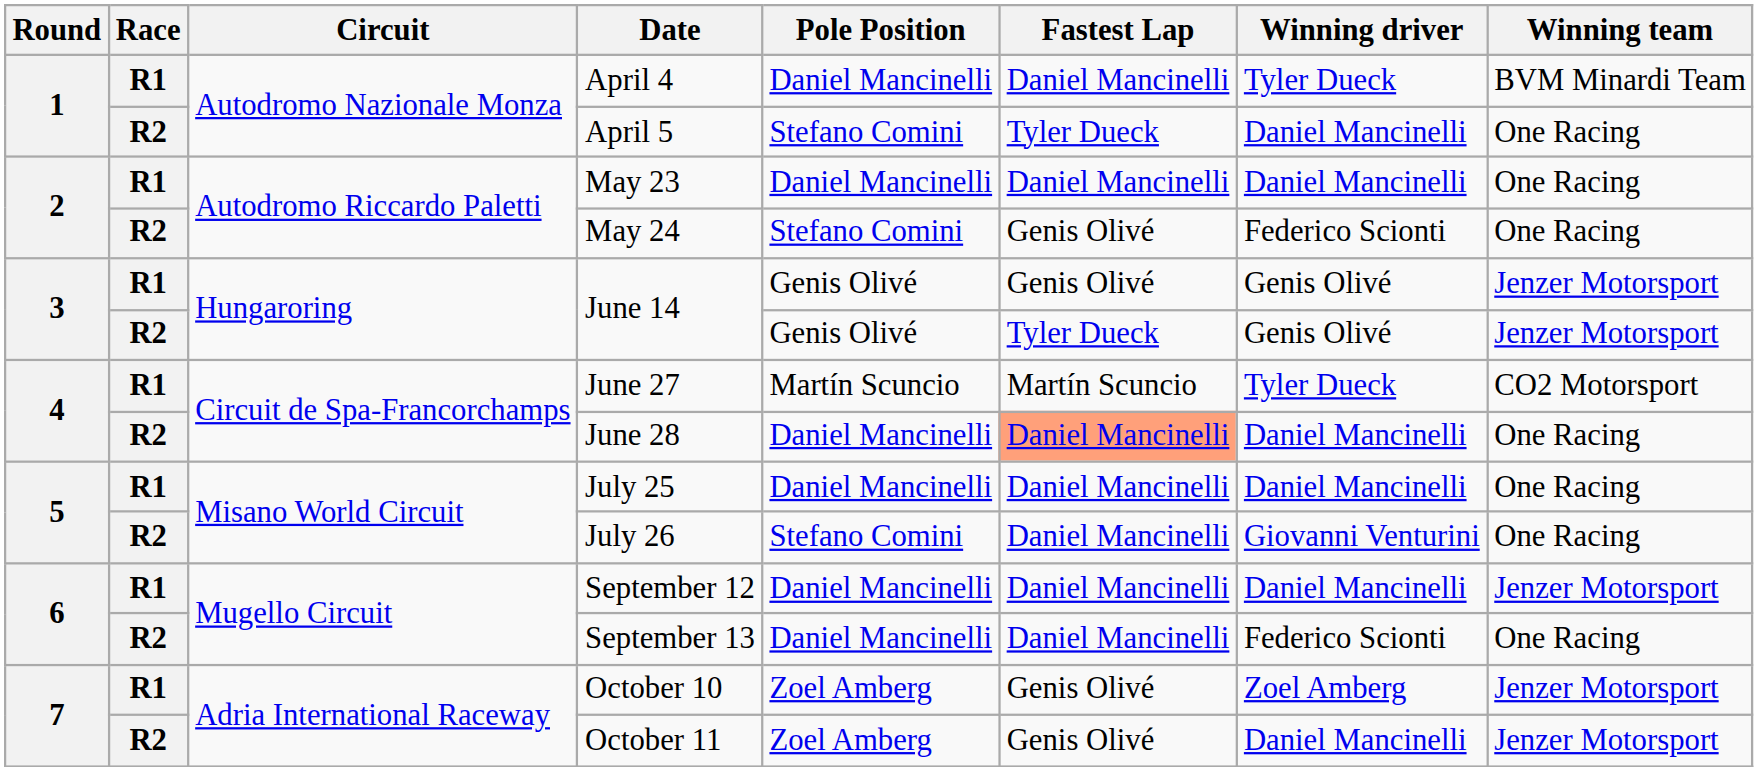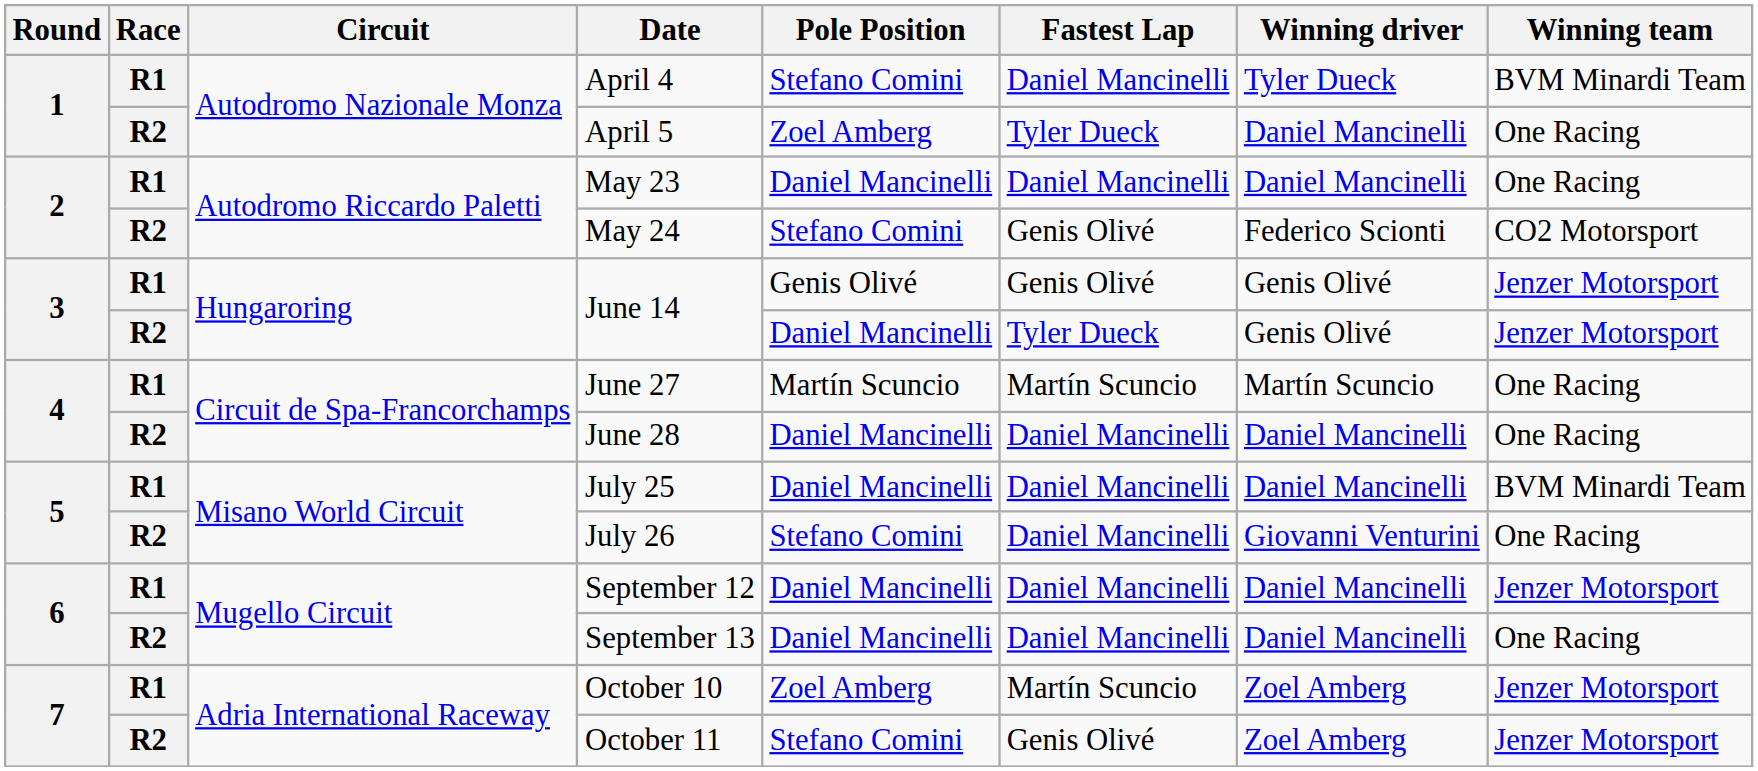April 4 | Pole Position: Daniel Mancinelli -> Stefano Comini
April 5 | Pole Position: Stefano Comini -> Zoel Amberg
May 24 | Winning team: One Racing -> CO2 Motorsport
R2 / June 14 | Pole Position: Genis Olivé -> Daniel Mancinelli
June 27 | Winning driver: Tyler Dueck -> Martín Scuncio
June 27 | Winning team: CO2 Motorsport -> One Racing
June 28 | Fastest Lap: lightsalmon background -> no background
July 25 | Winning team: One Racing -> BVM Minardi Team
September 13 | Winning driver: Federico Scionti -> Daniel Mancinelli
October 10 | Fastest Lap: Genis Olivé -> Martín Scuncio
October 11 | Pole Position: Zoel Amberg -> Stefano Comini
October 11 | Winning driver: Daniel Mancinelli -> Zoel Amberg
